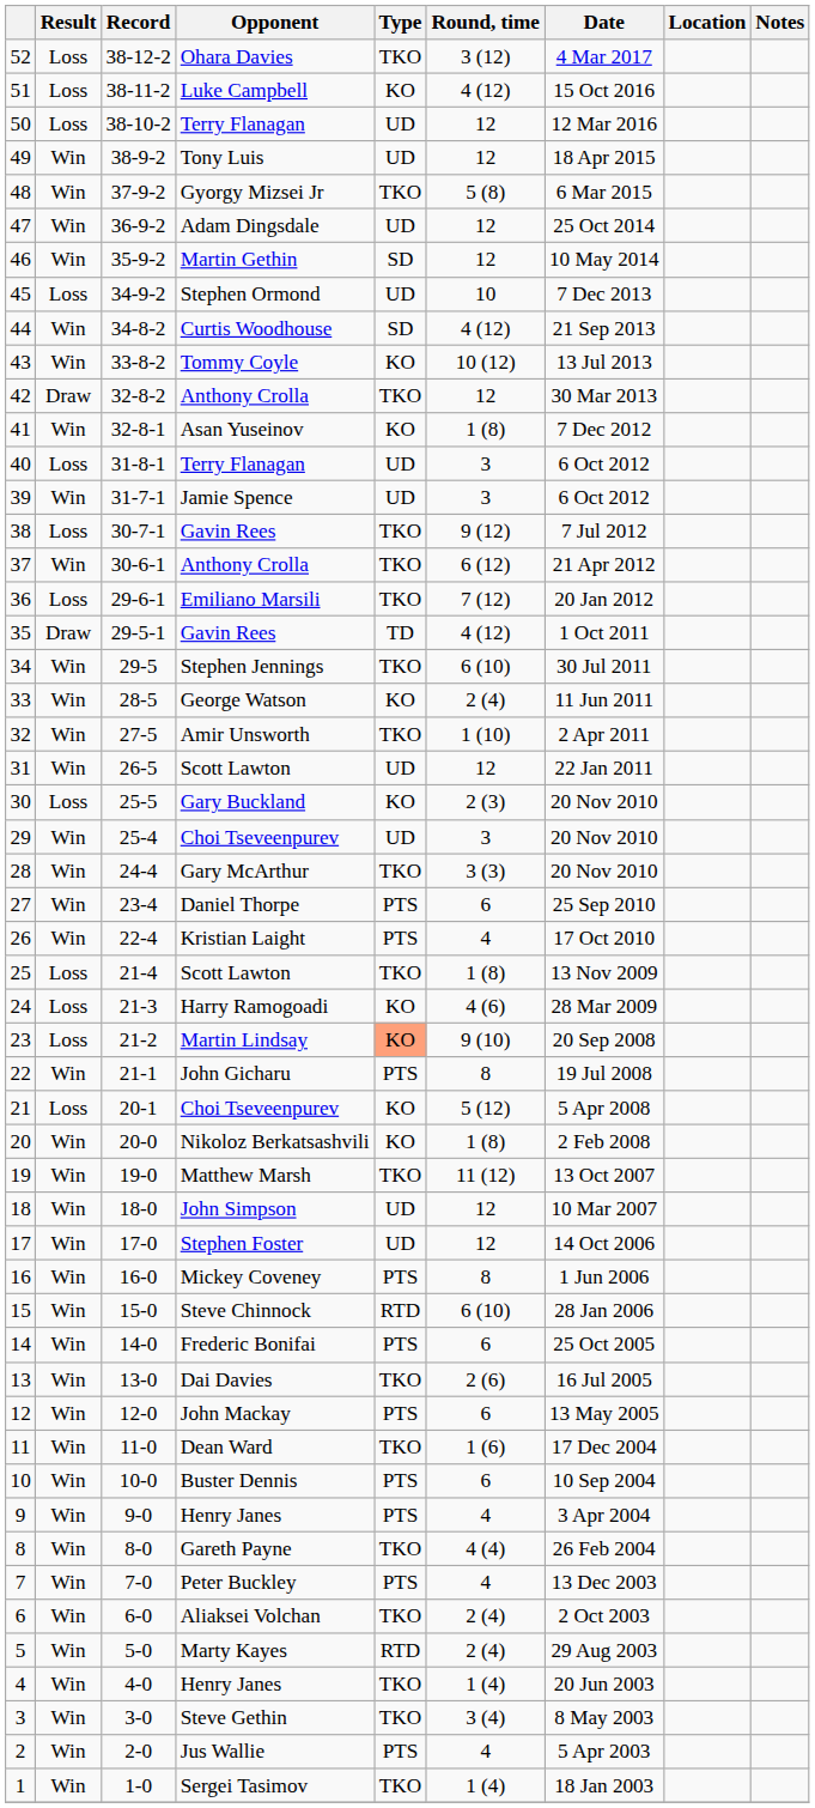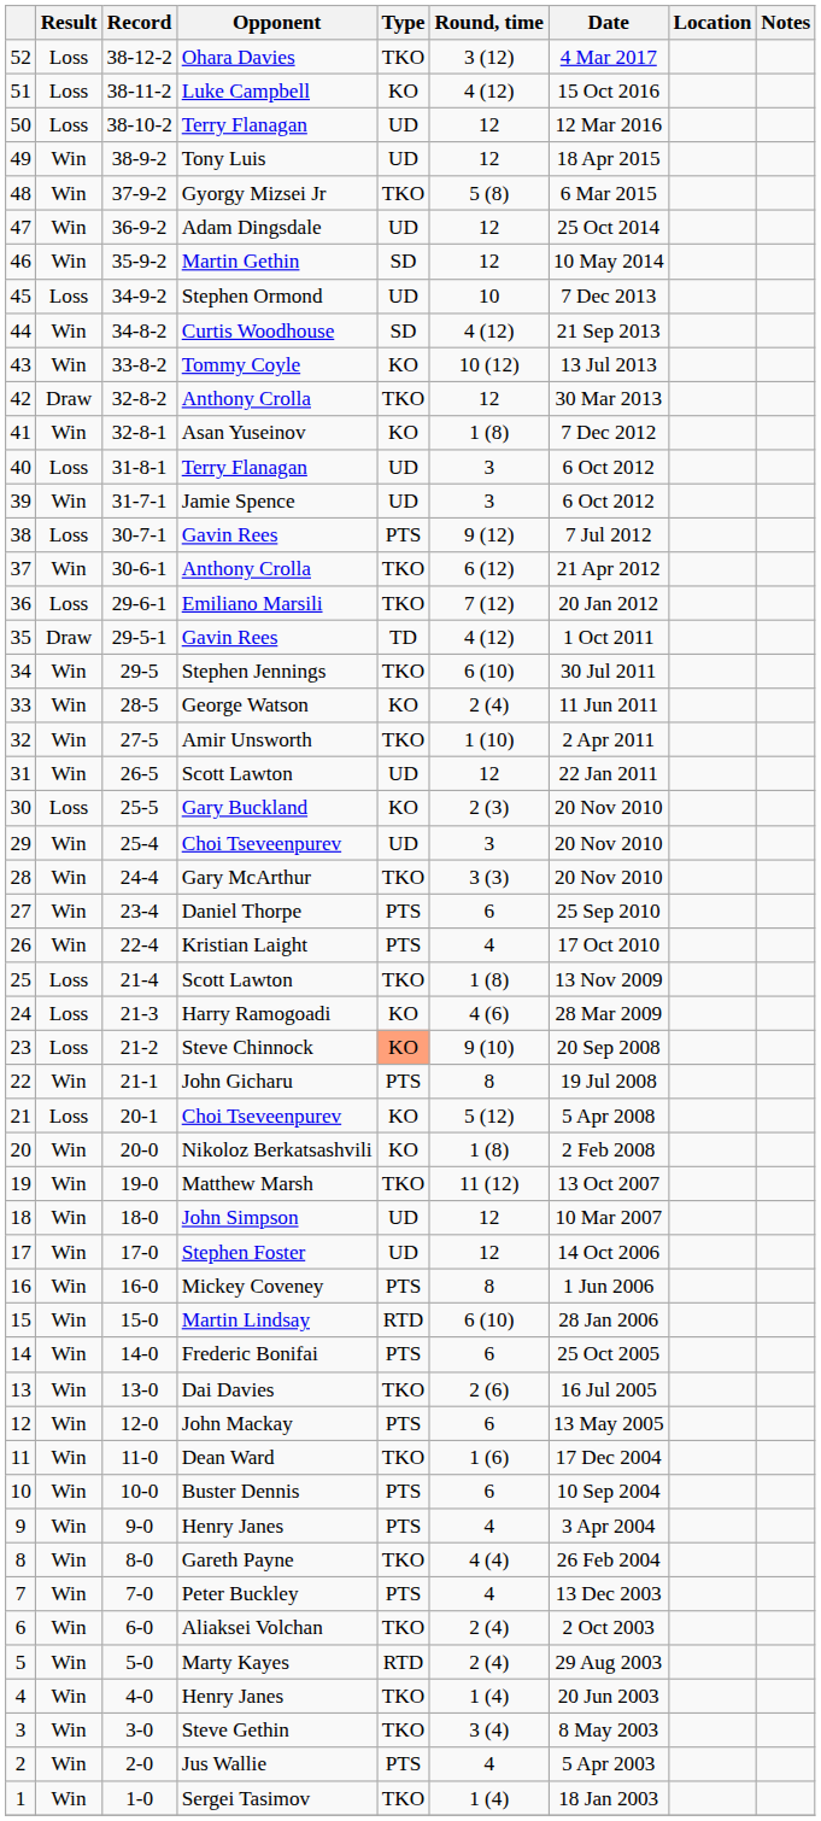38 | Type: TKO -> PTS
23 | Opponent: Martin Lindsay -> Steve Chinnock
15 | Opponent: Steve Chinnock -> Martin Lindsay
